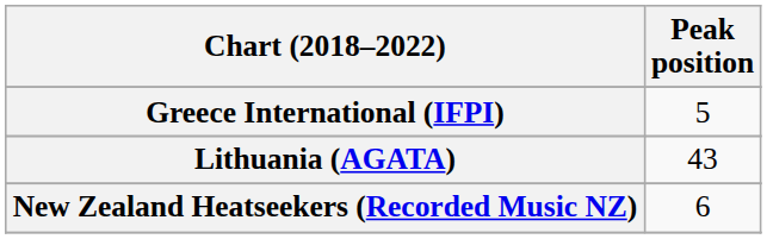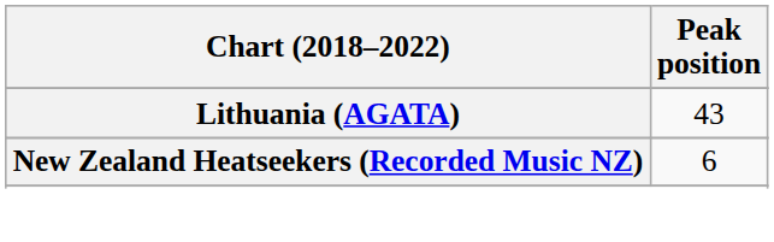- row: Greece International (IFPI) | 5
